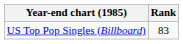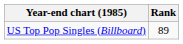US Top Pop Singles (Billboard) | Rank: 83 -> 89
